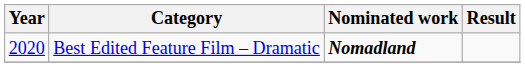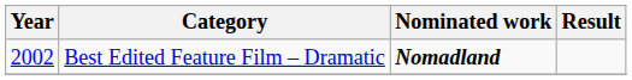Best Edited Feature Film – Dramatic | Year: 2020 -> 2002
